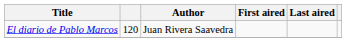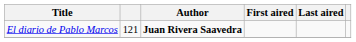El diario de Pablo Marcos | column 2: 120 -> 121
El diario de Pablo Marcos | Author: normal -> bold
